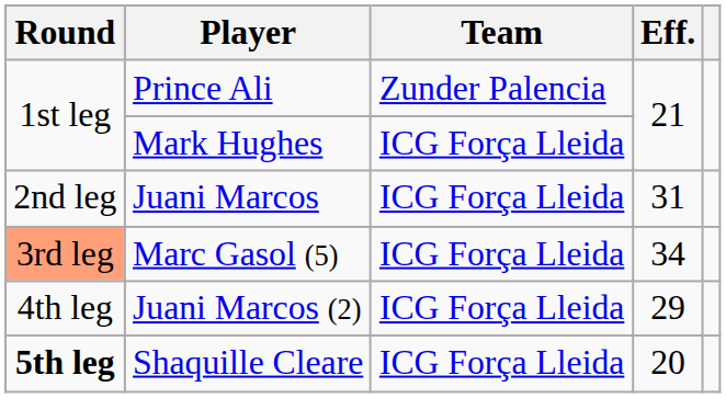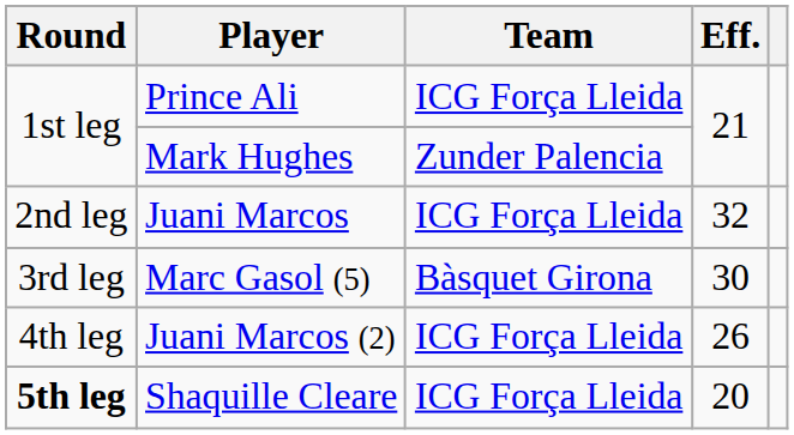Prince Ali | Team: Zunder Palencia -> ICG Força Lleida
Mark Hughes | Team: ICG Força Lleida -> Zunder Palencia
Juani Marcos | Eff.: 31 -> 32
Marc Gasol (5) | Round: lightsalmon background -> no background
Marc Gasol (5) | Team: ICG Força Lleida -> Bàsquet Girona
Marc Gasol (5) | Eff.: 34 -> 30
Juani Marcos (2) | Eff.: 29 -> 26
